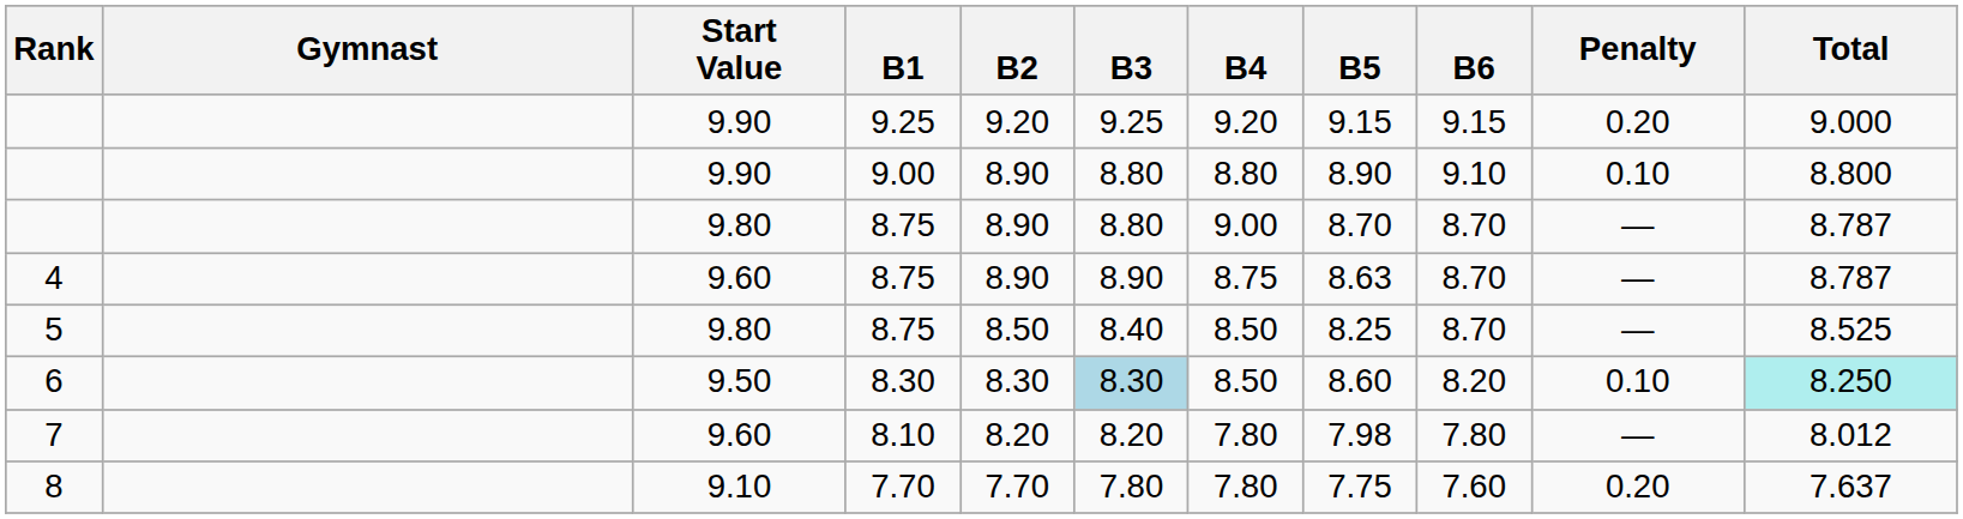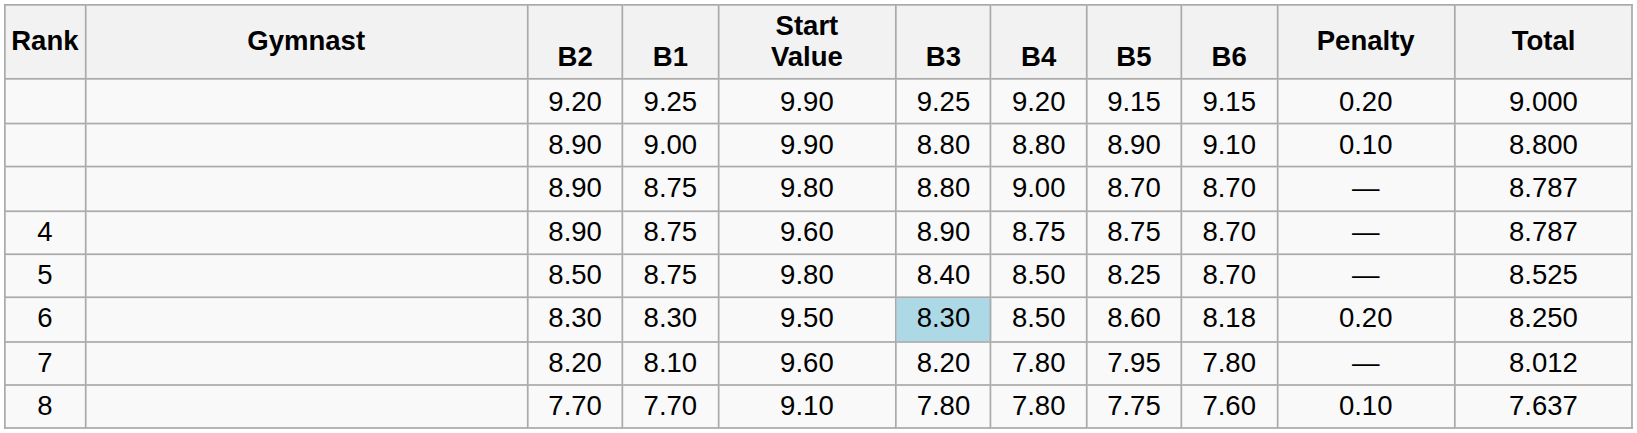columns swapped: Start Value <-> B2
4 | B5: 8.63 -> 8.75
6 | B6: 8.20 -> 8.18
6 | Penalty: 0.10 -> 0.20
6 | Total: paleturquoise background -> no background
7 | B5: 7.98 -> 7.95
8 | Penalty: 0.20 -> 0.10
